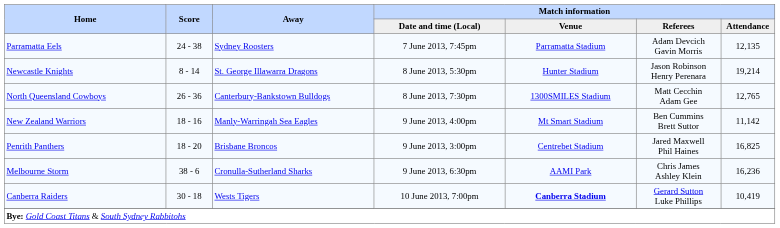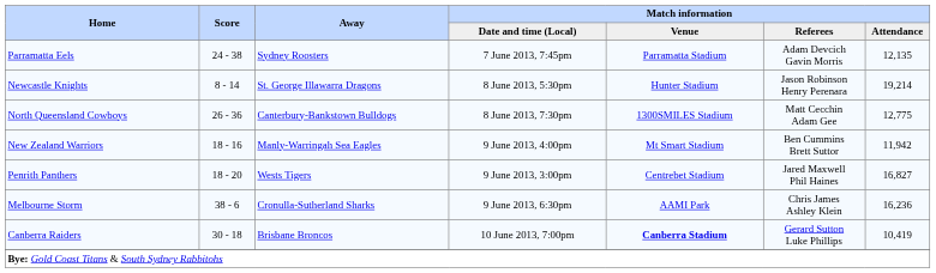North Queensland Cowboys | Match information / Attendance: 12,765 -> 12,775
New Zealand Warriors | Match information / Attendance: 11,142 -> 11,942
Penrith Panthers | Away: Brisbane Broncos -> Wests Tigers
Penrith Panthers | Match information / Attendance: 16,825 -> 16,827
Canberra Raiders | Away: Wests Tigers -> Brisbane Broncos
